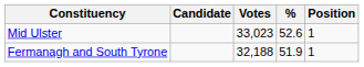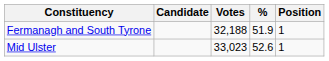rows swapped: Fermanagh and South Tyrone <-> Mid Ulster
